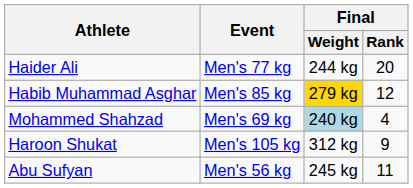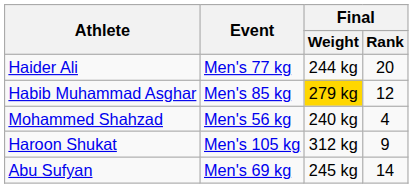Mohammed Shahzad | Event: Men's 69 kg -> Men's 56 kg
Mohammed Shahzad | Final / Weight: lightblue background -> no background
Abu Sufyan | Event: Men's 56 kg -> Men's 69 kg
Abu Sufyan | Final / Rank: 11 -> 14
